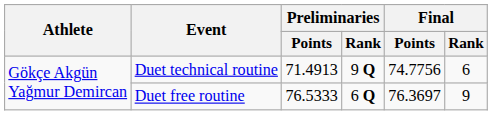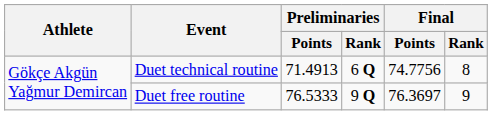Duet technical routine | Preliminaries / Rank: 9 Q -> 6 Q
Duet technical routine | Final / Rank: 6 -> 8
Duet free routine | Preliminaries / Rank: 6 Q -> 9 Q
